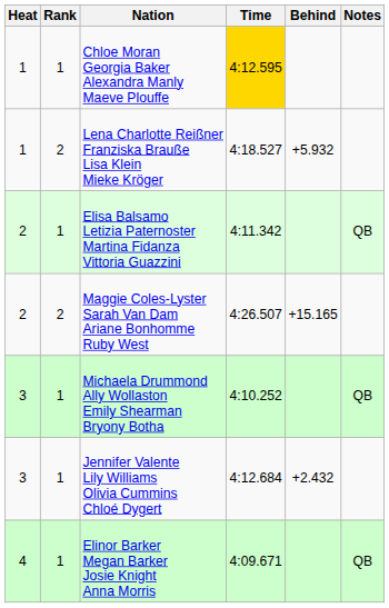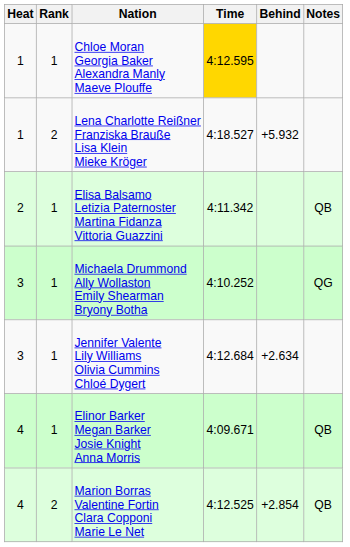- row: 2 | 2 | Maggie Coles-Lyster Sarah Van Dam Ariane Bonhomme Ruby West | 4:26.507 | +15.165
Michaela Drummond Ally Wollaston Emily Shearman Bryony Botha | Notes: QB -> QG
Jennifer Valente Lily Williams Olivia Cummins Chloé Dygert | Behind: +2.432 -> +2.634
+ row: 4 | 2 | Marion Borras Valentine Fortin Clara Copponi Marie Le Net | 4:12.525 | +2.854 | QB
